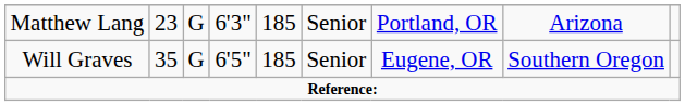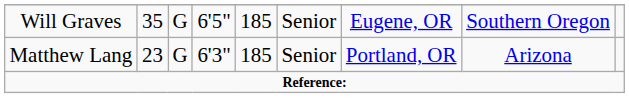rows swapped: Matthew Lang <-> Will Graves
